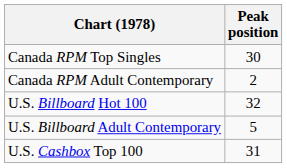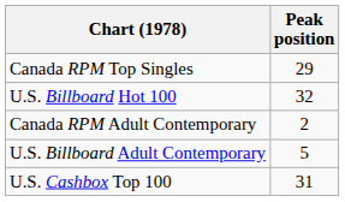Canada RPM Top Singles | Peak position: 30 -> 29
rows swapped: Canada RPM Adult Contemporary <-> U.S. Billboard Hot 100
